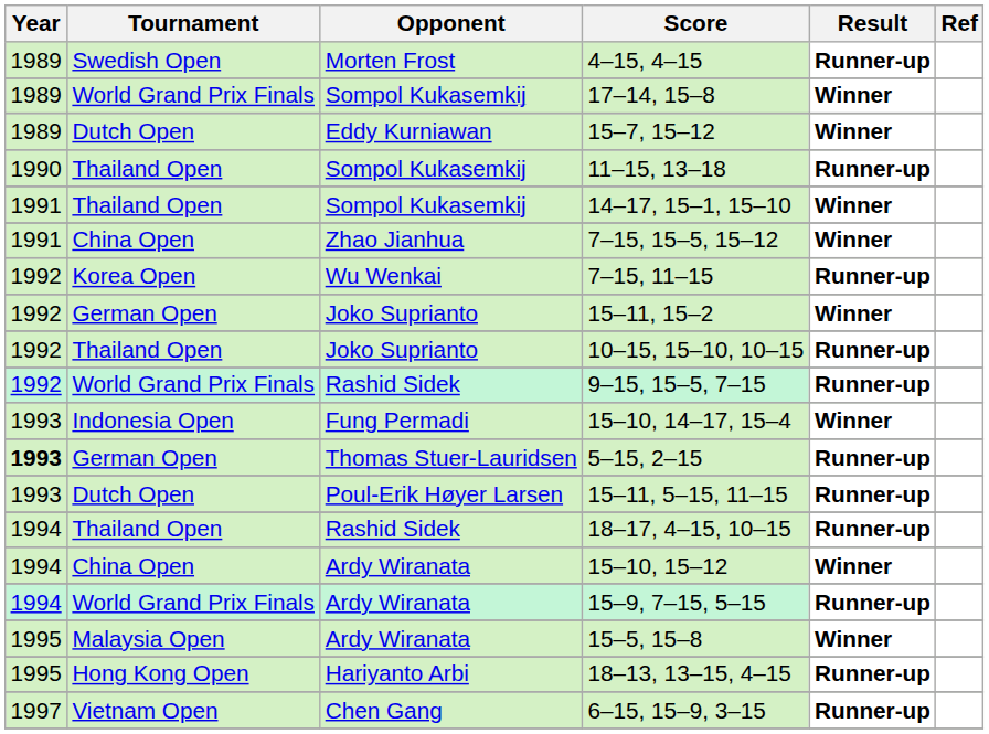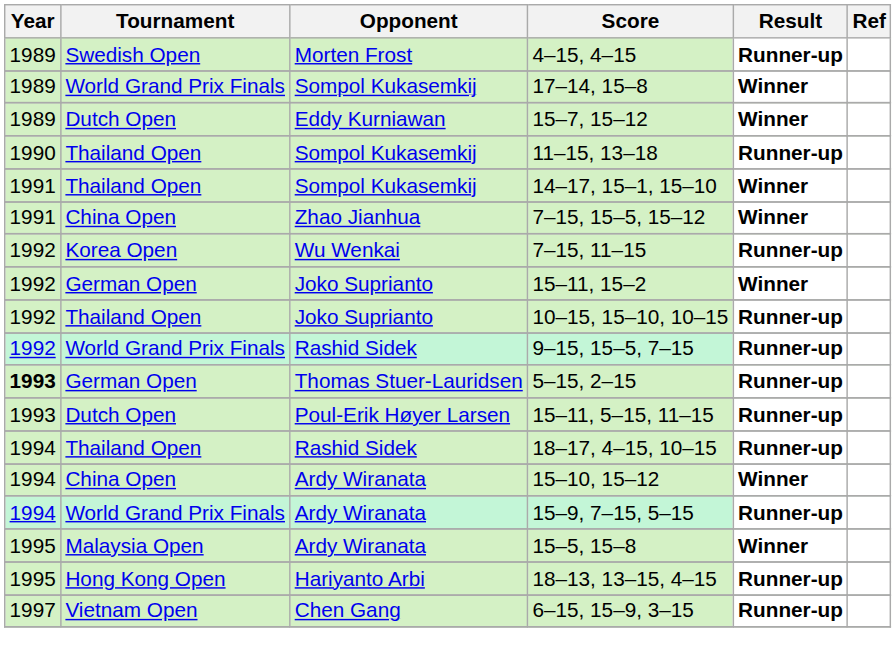- row: 1993 | Indonesia Open | Fung Permadi | 15–10, 14–17, 15–4 | Winner
